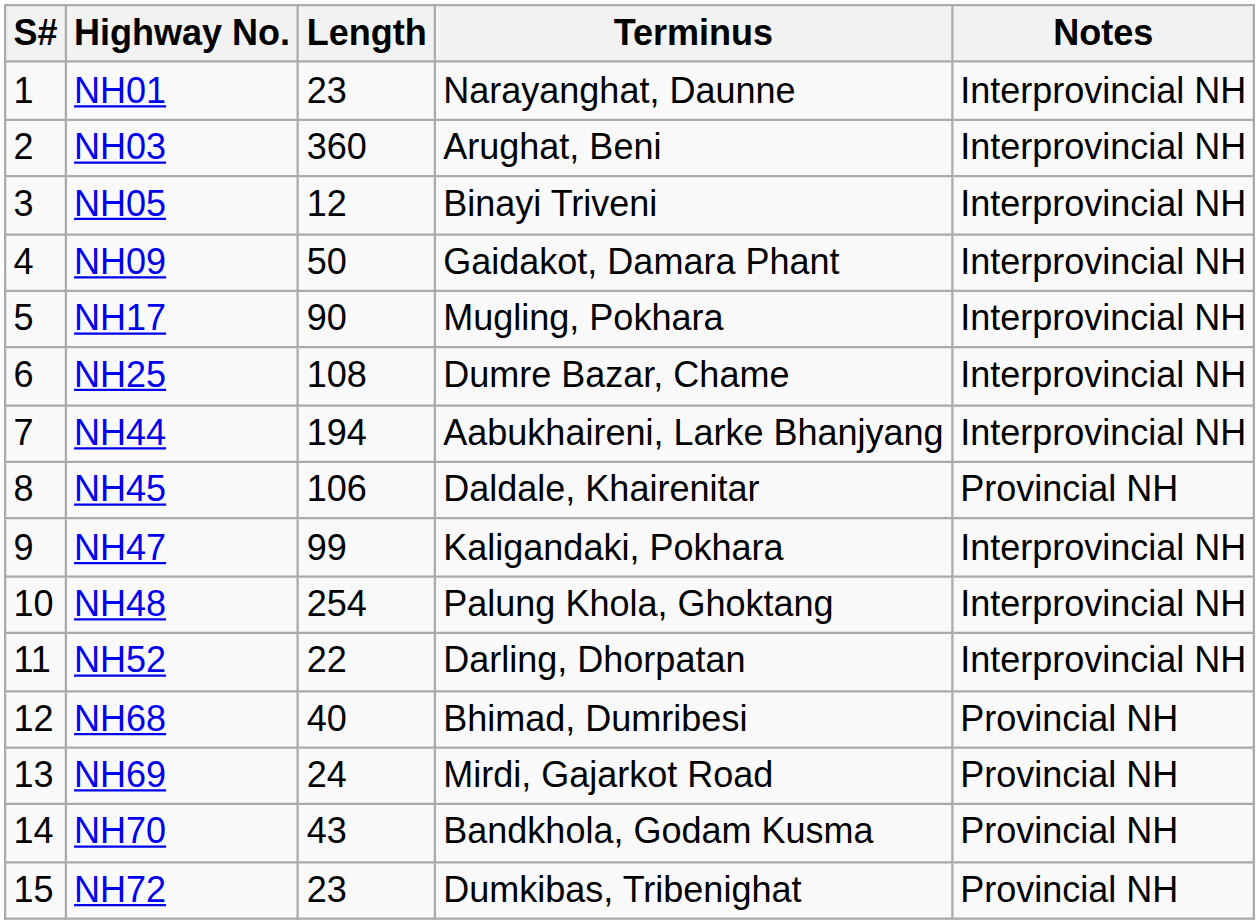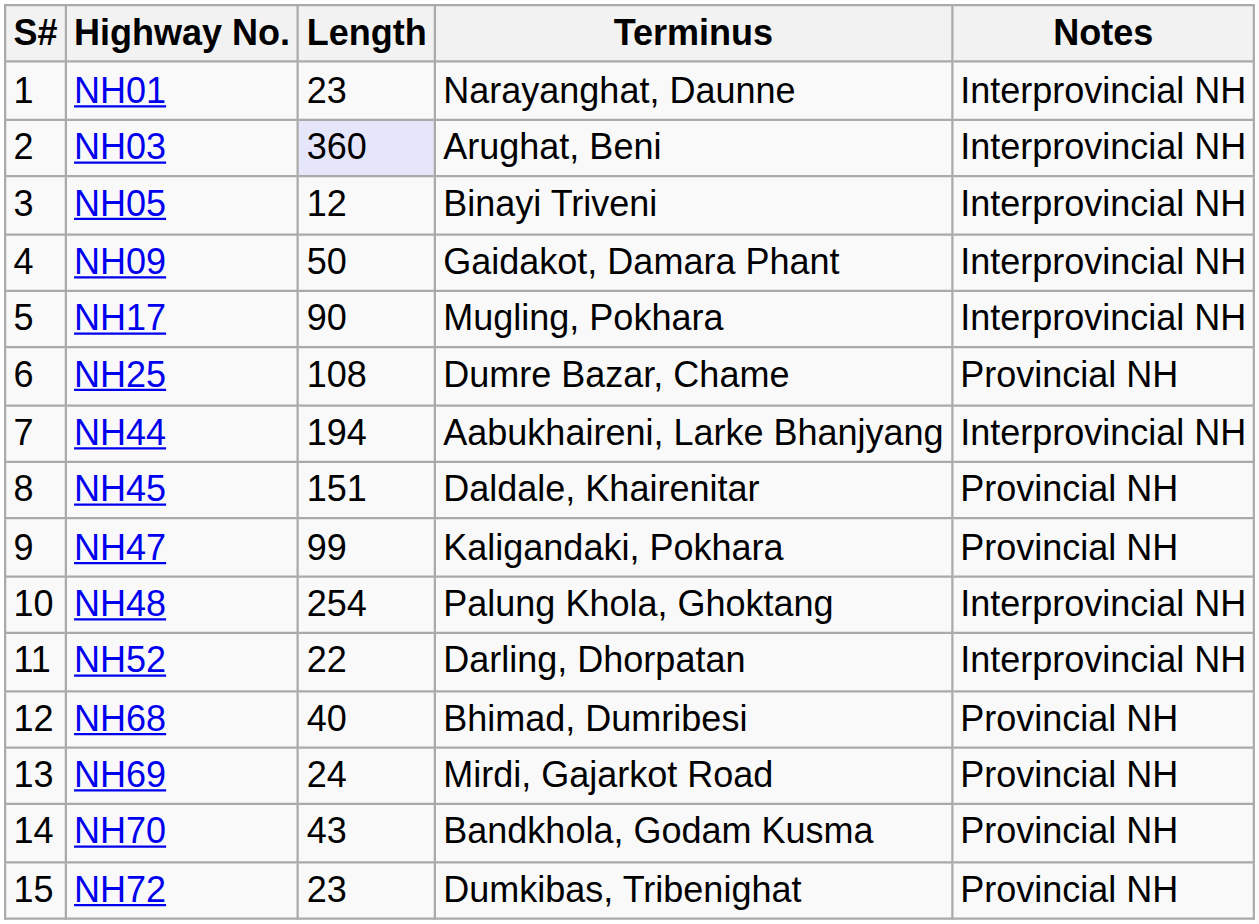NH03 | Length: no background -> lavender background
NH25 | Notes: Interprovincial NH -> Provincial NH
NH45 | Length: 106 -> 151
NH47 | Notes: Interprovincial NH -> Provincial NH
